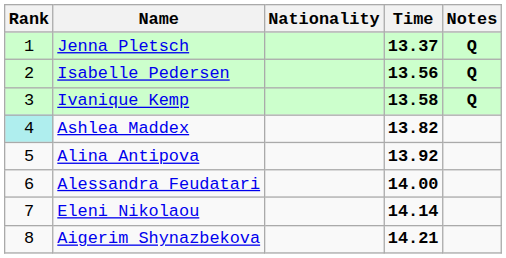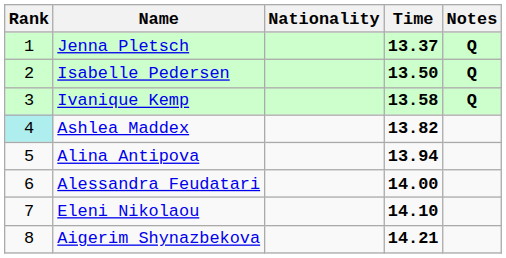Isabelle Pedersen | Time: 13.56 -> 13.50
Alina Antipova | Time: 13.92 -> 13.94
Eleni Nikolaou | Time: 14.14 -> 14.10
